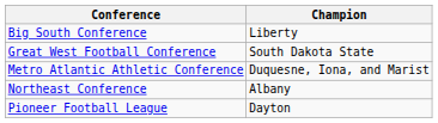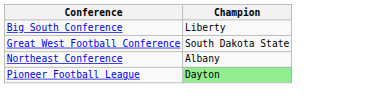- row: Metro Atlantic Athletic Conference | Duquesne, Iona, and Marist
Pioneer Football League | Champion: no background -> lightgreen background
